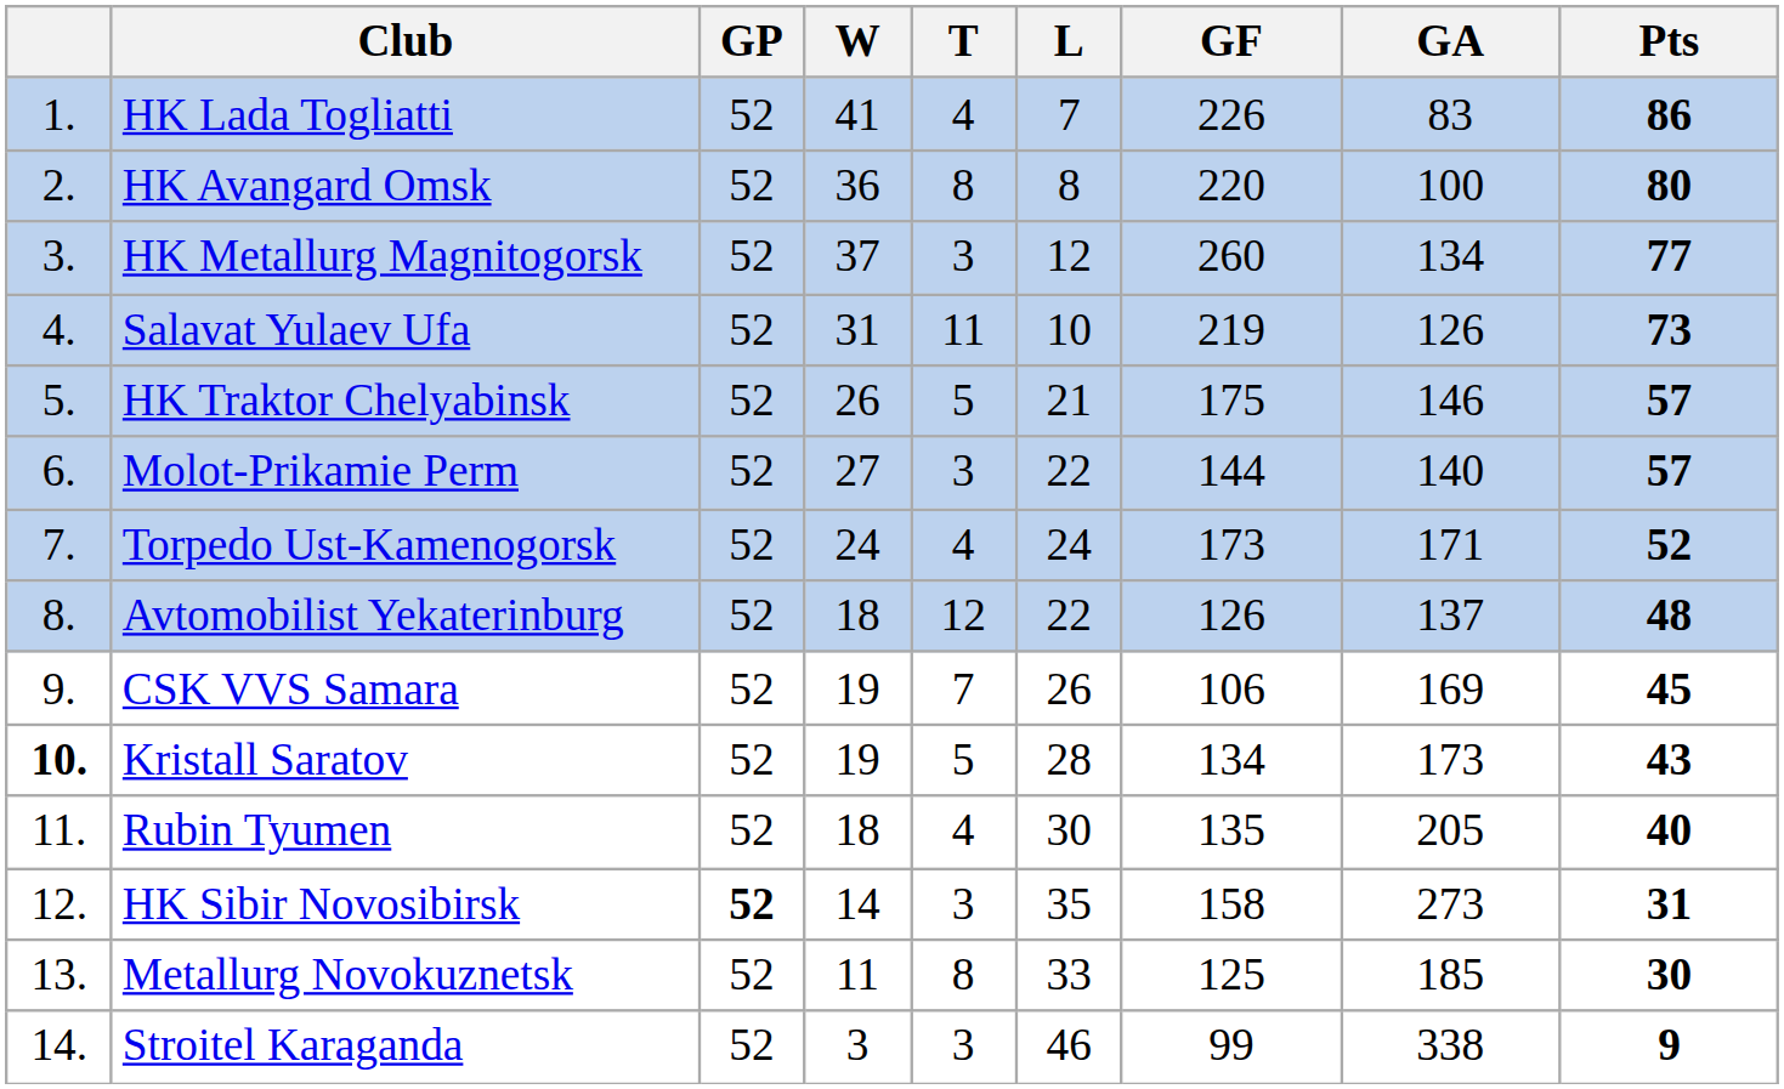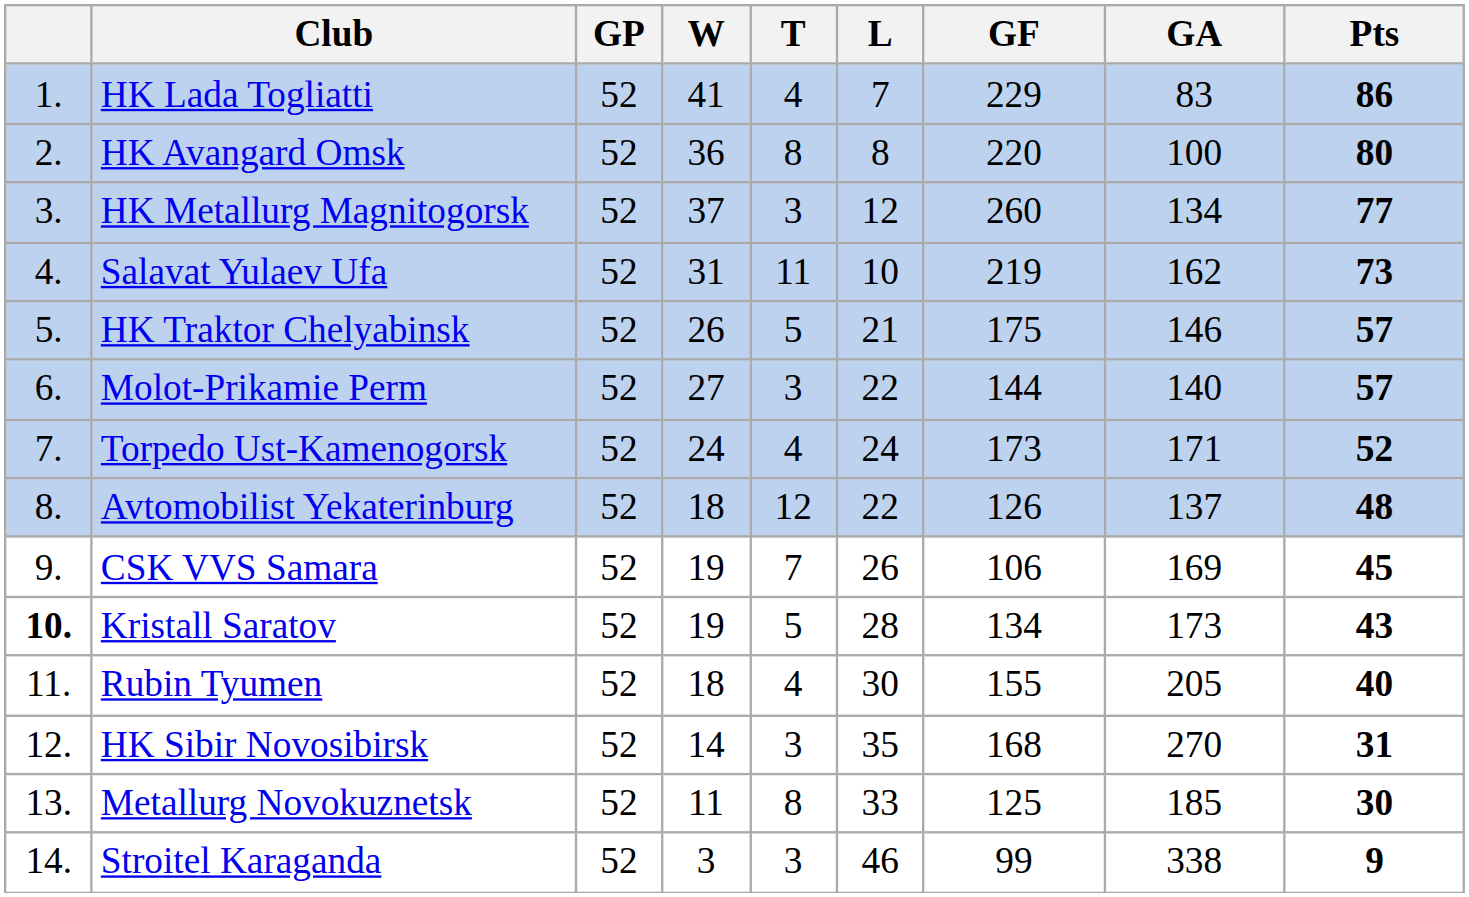HK Lada Togliatti | GF: 226 -> 229
Salavat Yulaev Ufa | GA: 126 -> 162
Rubin Tyumen | GF: 135 -> 155
HK Sibir Novosibirsk | GP: bold -> normal
HK Sibir Novosibirsk | GF: 158 -> 168
HK Sibir Novosibirsk | GA: 273 -> 270
